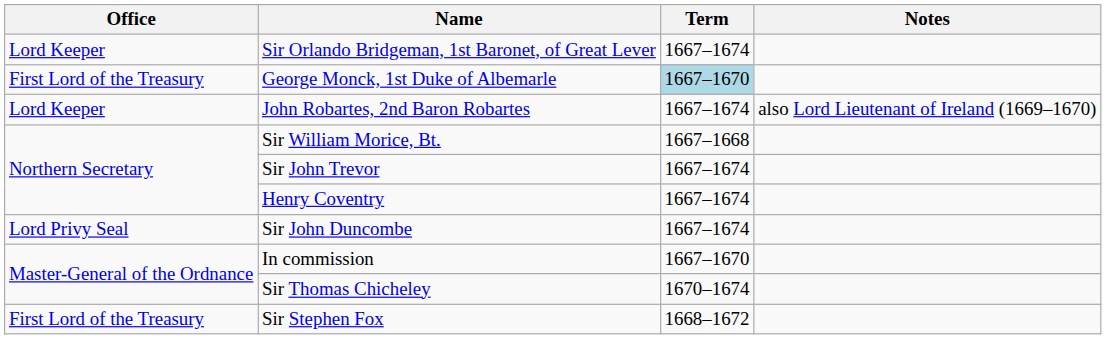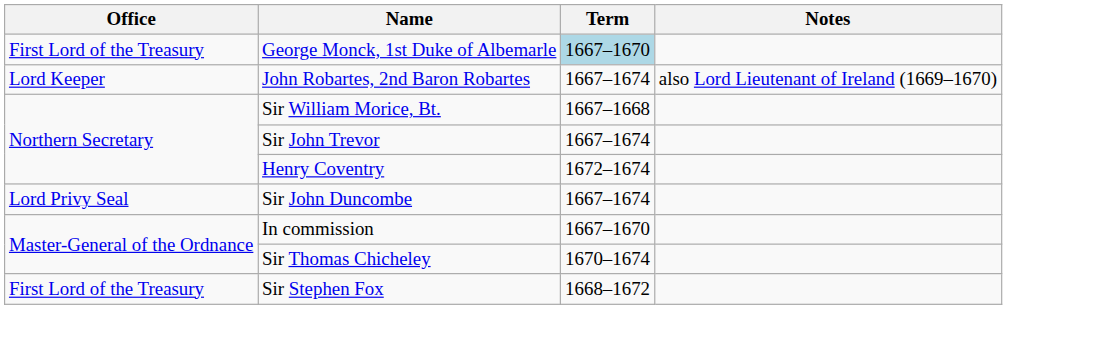- row: Lord Keeper | Sir Orlando Bridgeman, 1st Baronet, of Great Lever | 1667–1674
Henry Coventry | Term: 1667–1674 -> 1672–1674
